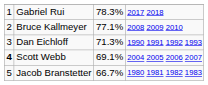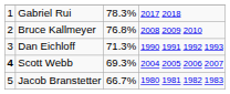Bruce Kallmeyer | column 3: 77.1% -> 76.8%
Scott Webb | column 3: 69.1% -> 69.3%
